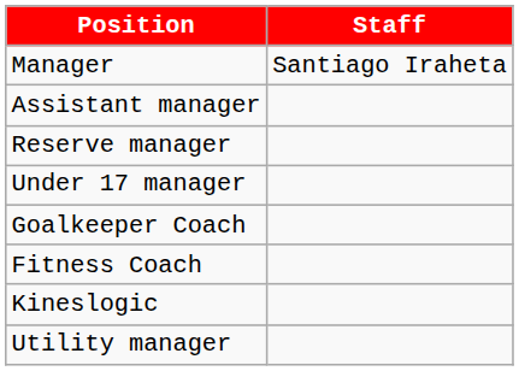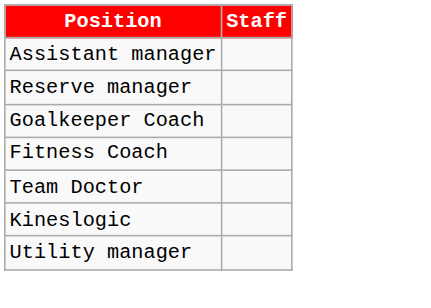- row: Manager | Santiago Iraheta
- row: Under 17 manager
+ row: Team Doctor
